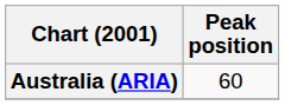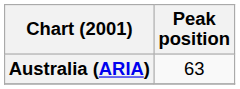Australia (ARIA) | Peak position: 60 -> 63
